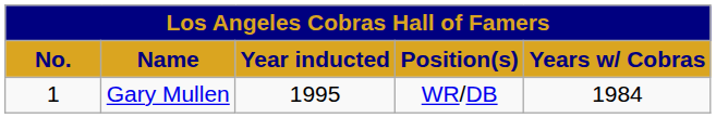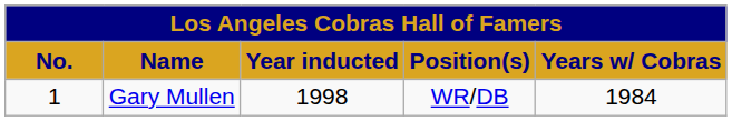Gary Mullen | Year inducted: 1995 -> 1998
